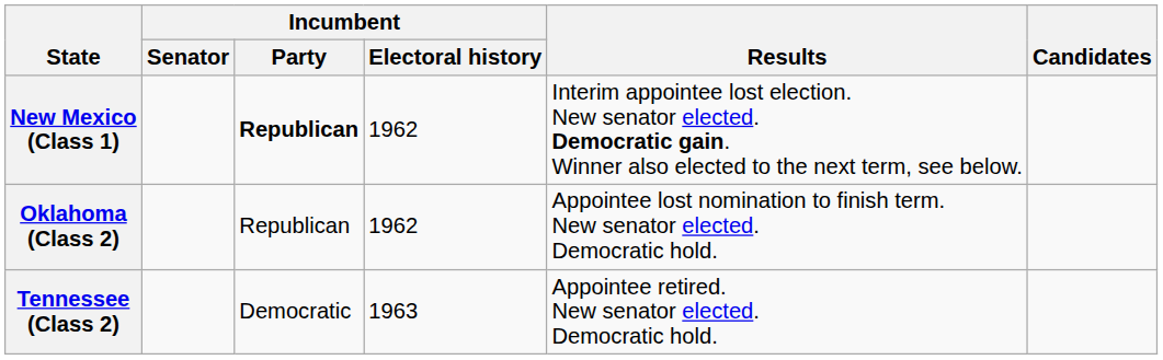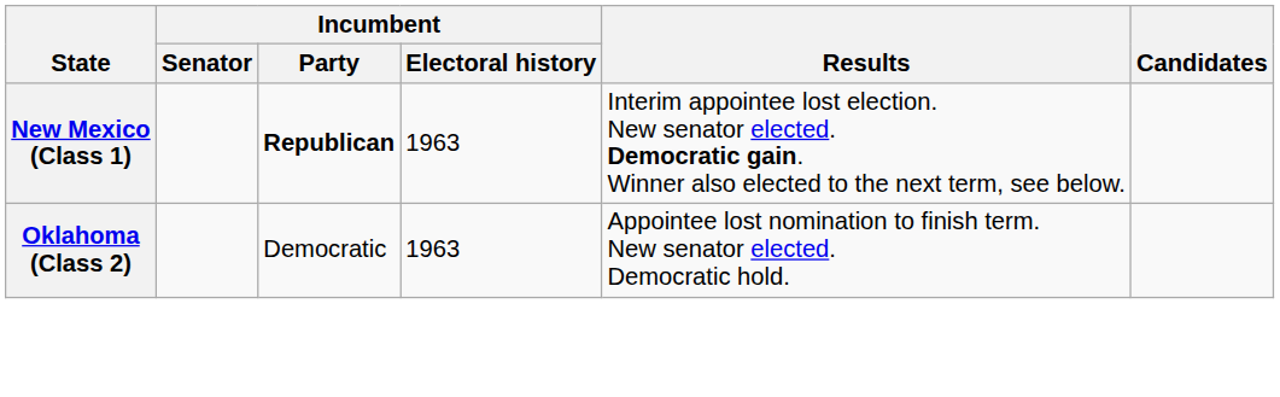New Mexico (Class 1) | Incumbent / Electoral history: 1962 -> 1963
Oklahoma (Class 2) | Incumbent / Party: Republican -> Democratic
Oklahoma (Class 2) | Incumbent / Electoral history: 1962 -> 1963
- row: Tennessee (Class 2) | Democratic | 1963 | Appointee retired. New senator elected. Democratic hold.
